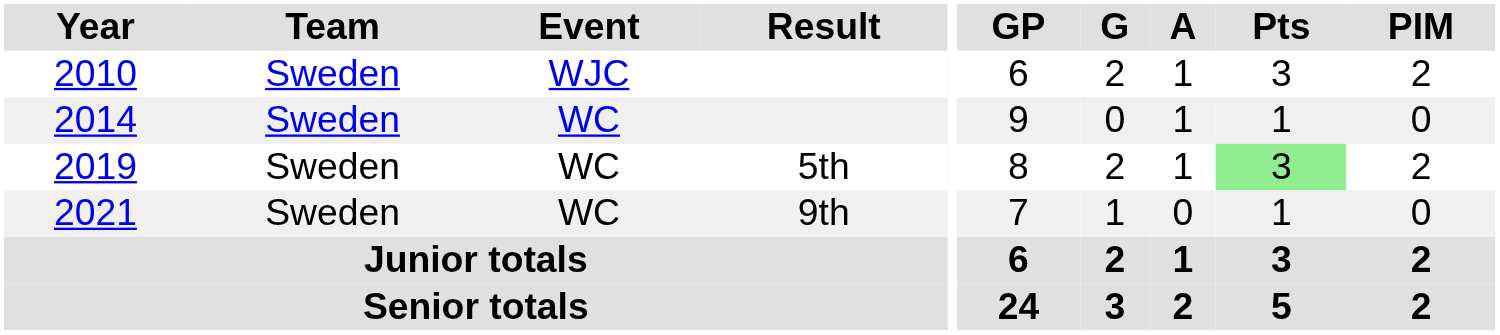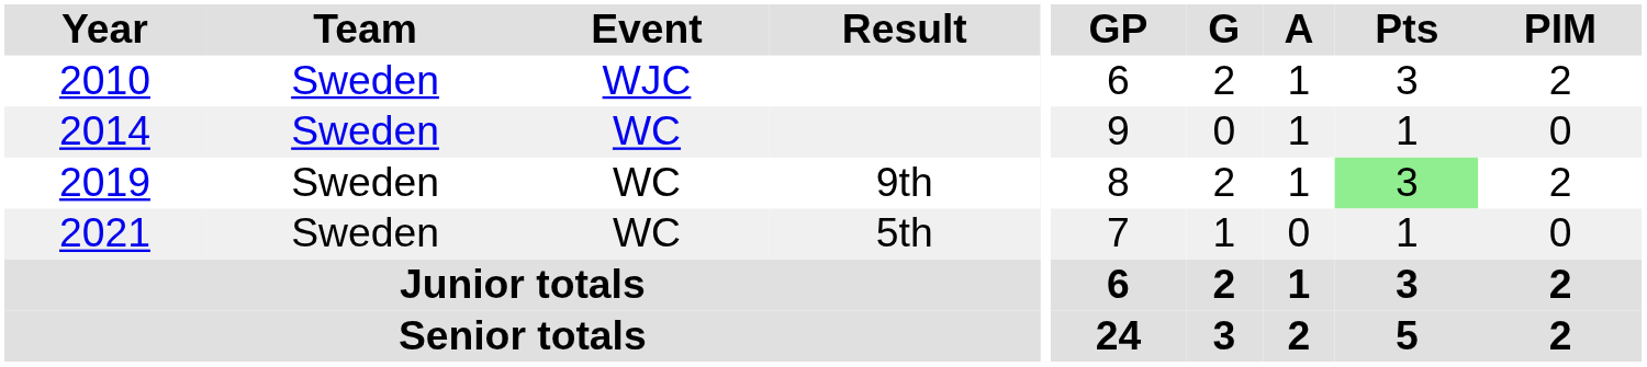2019 | Result: 5th -> 9th
2021 | Result: 9th -> 5th
